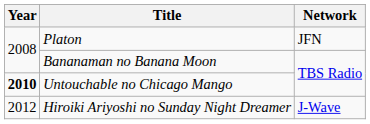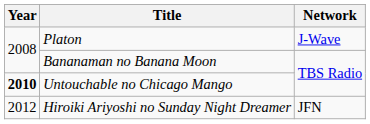Platon | Network: JFN -> J-Wave
Hiroiki Ariyoshi no Sunday Night Dreamer | Network: J-Wave -> JFN
